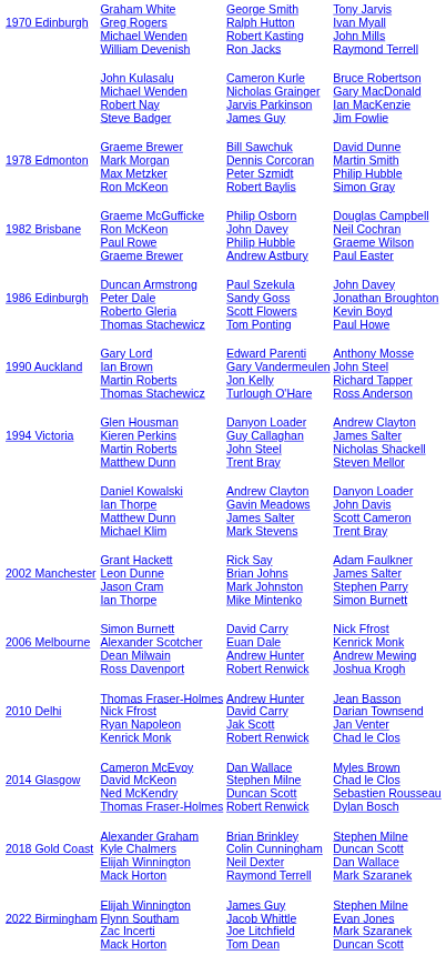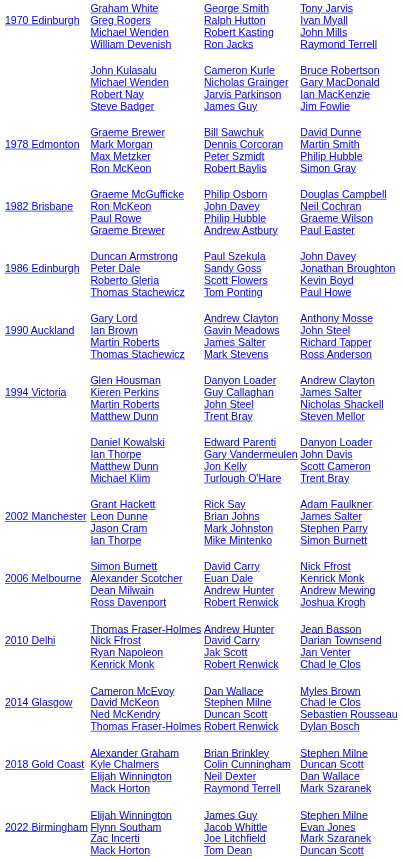Gary Lord Ian Brown Martin Roberts Thomas Stachewicz | column 3: Edward Parenti Gary Vandermeulen Jon Kelly Turlough O'Hare -> Andrew Clayton Gavin Meadows James Salter Mark Stevens
Daniel Kowalski Ian Thorpe Matthew Dunn Michael Klim | column 3: Andrew Clayton Gavin Meadows James Salter Mark Stevens -> Edward Parenti Gary Vandermeulen Jon Kelly Turlough O'Hare
